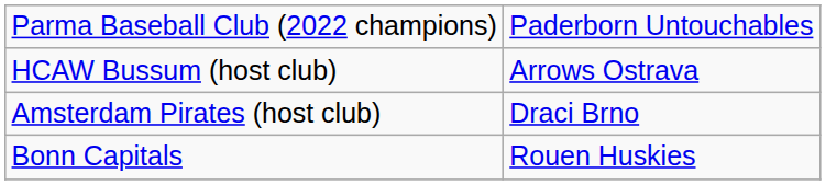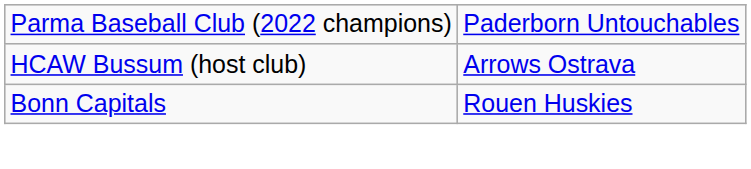- row: Amsterdam Pirates (host club) | Draci Brno
